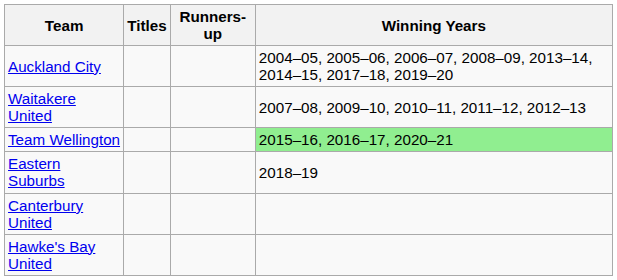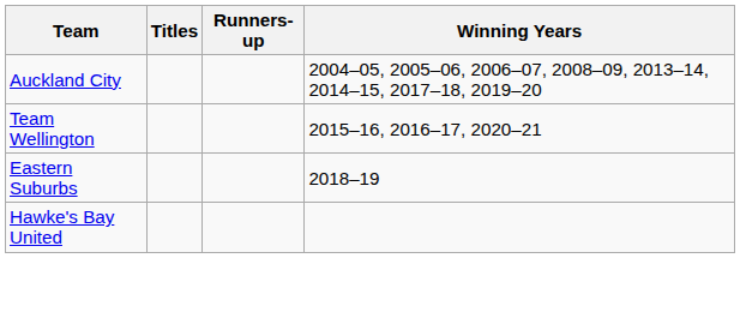- row: Waitakere United | 2007–08, 2009–10, 2010–11, 2011–12, 2012–13
Team Wellington | Winning Years: lightgreen background -> no background
- row: Canterbury United
